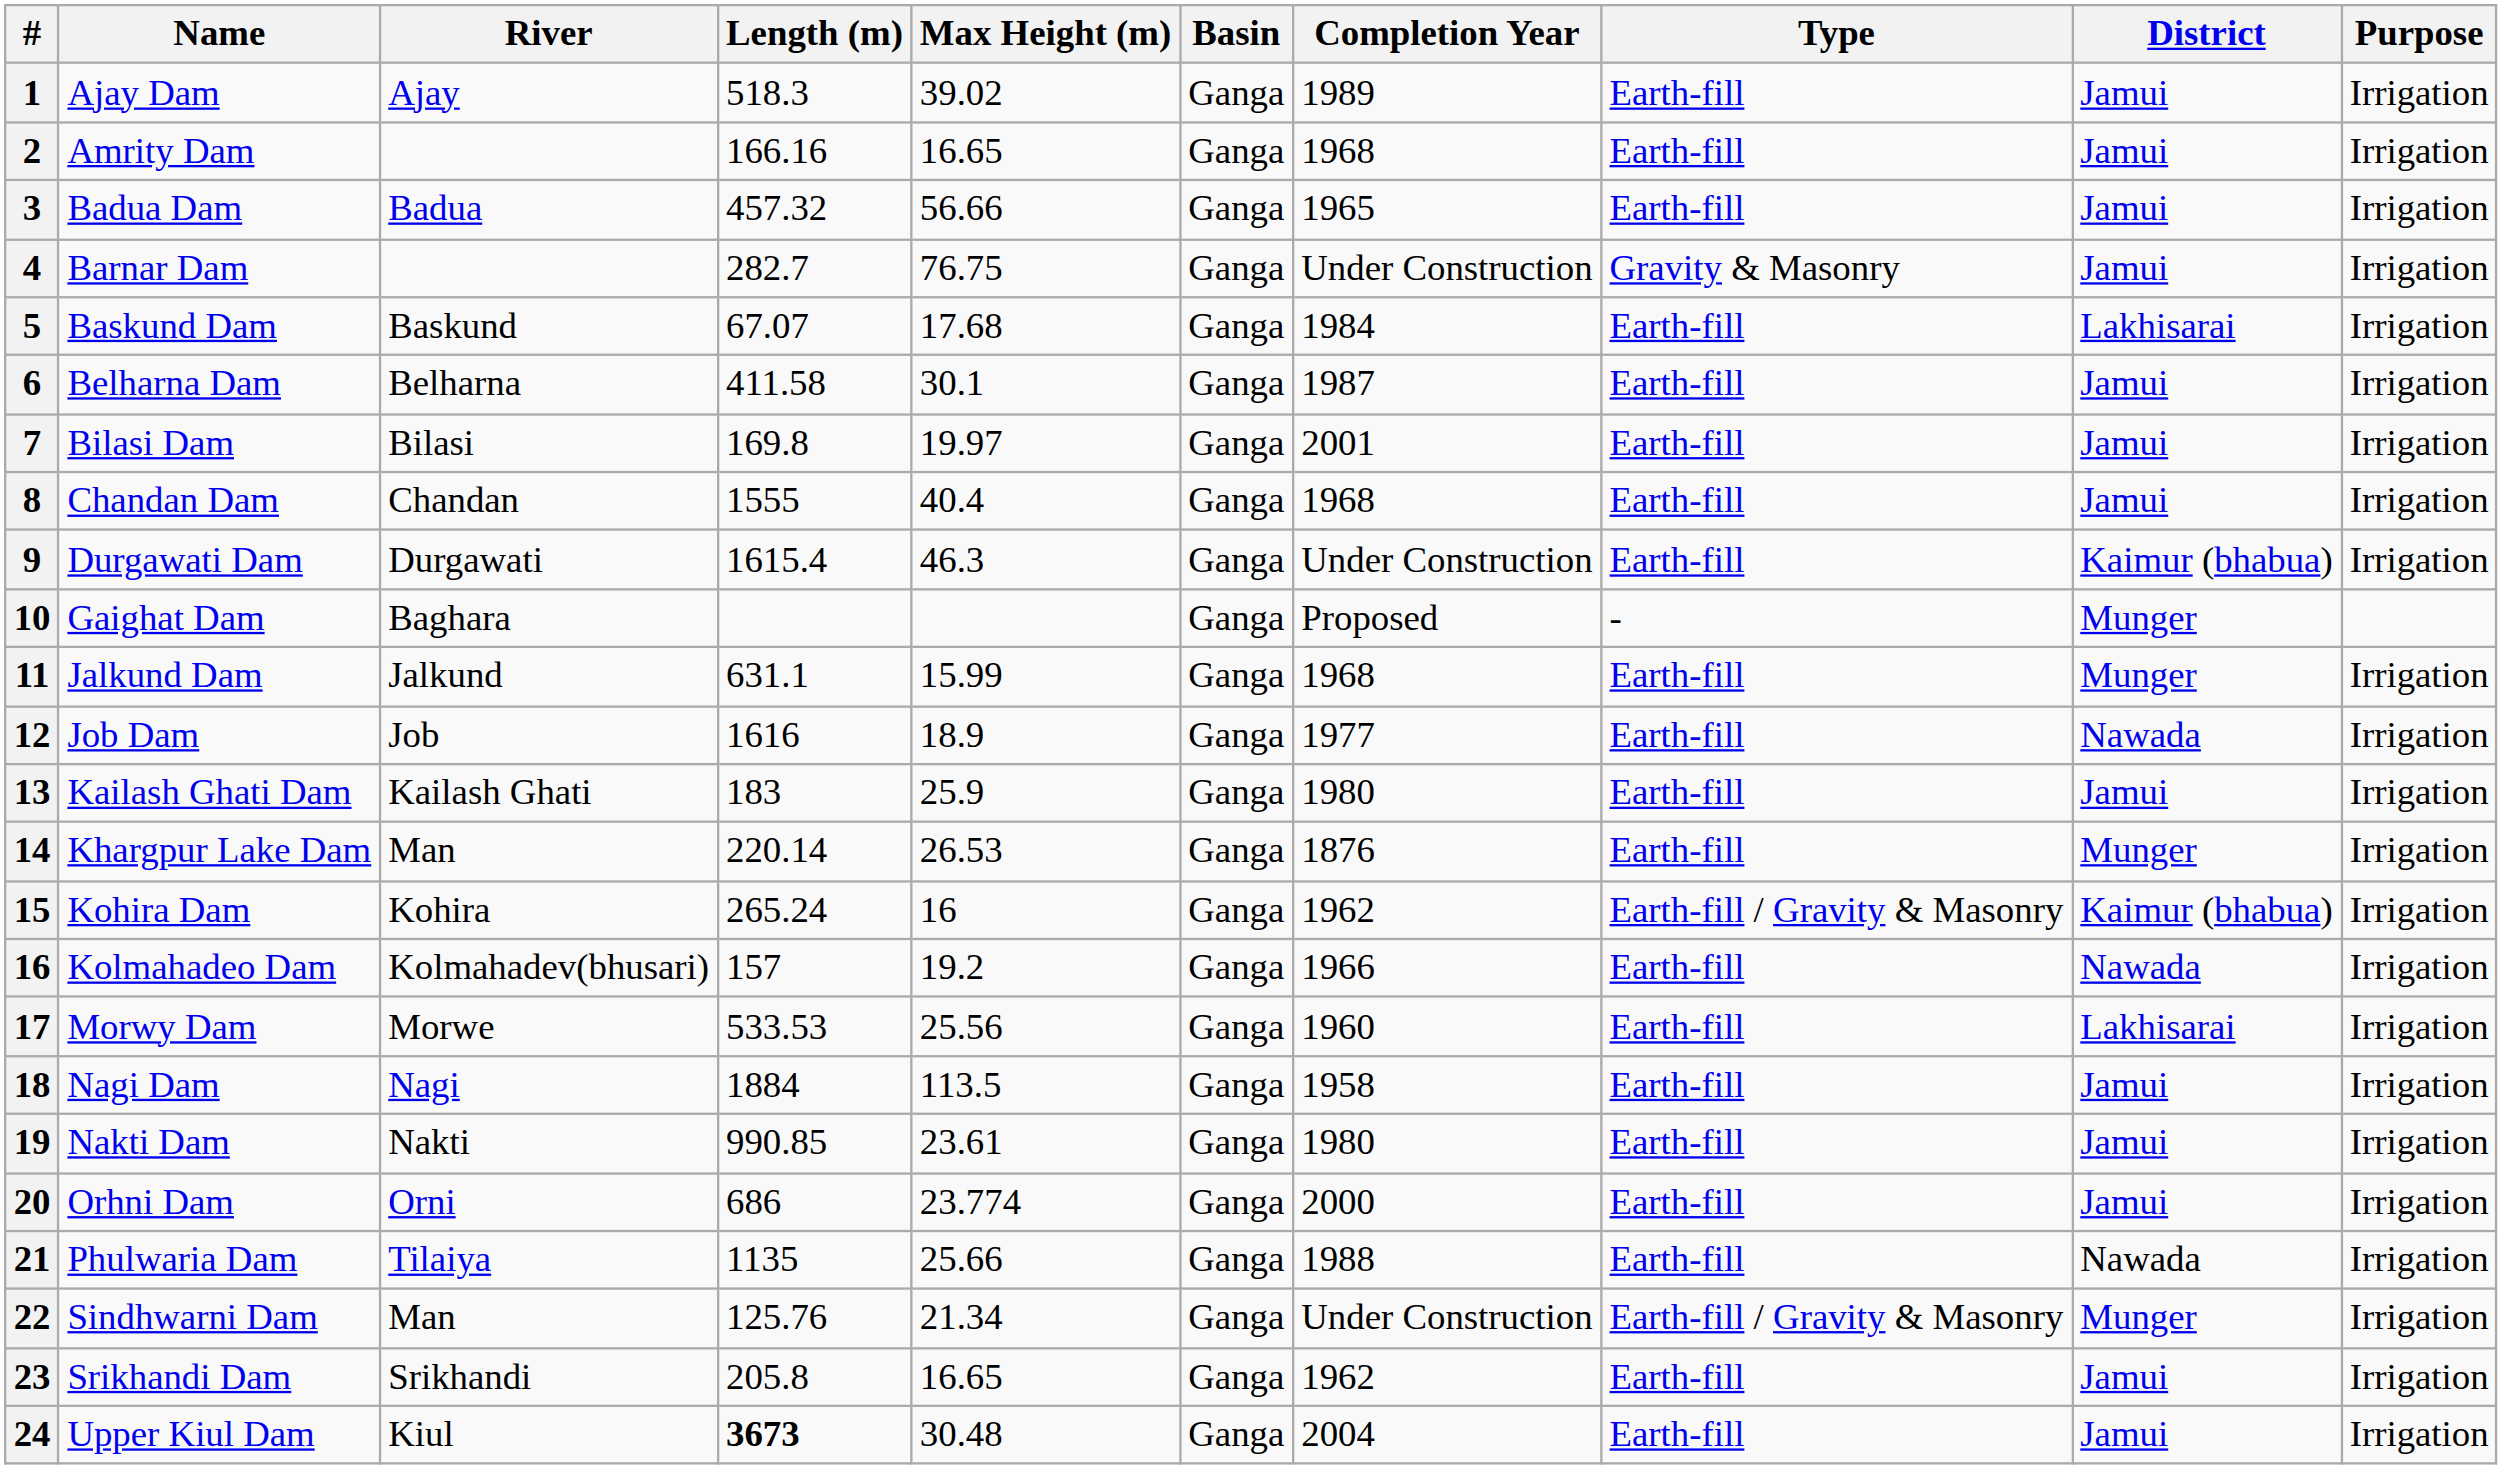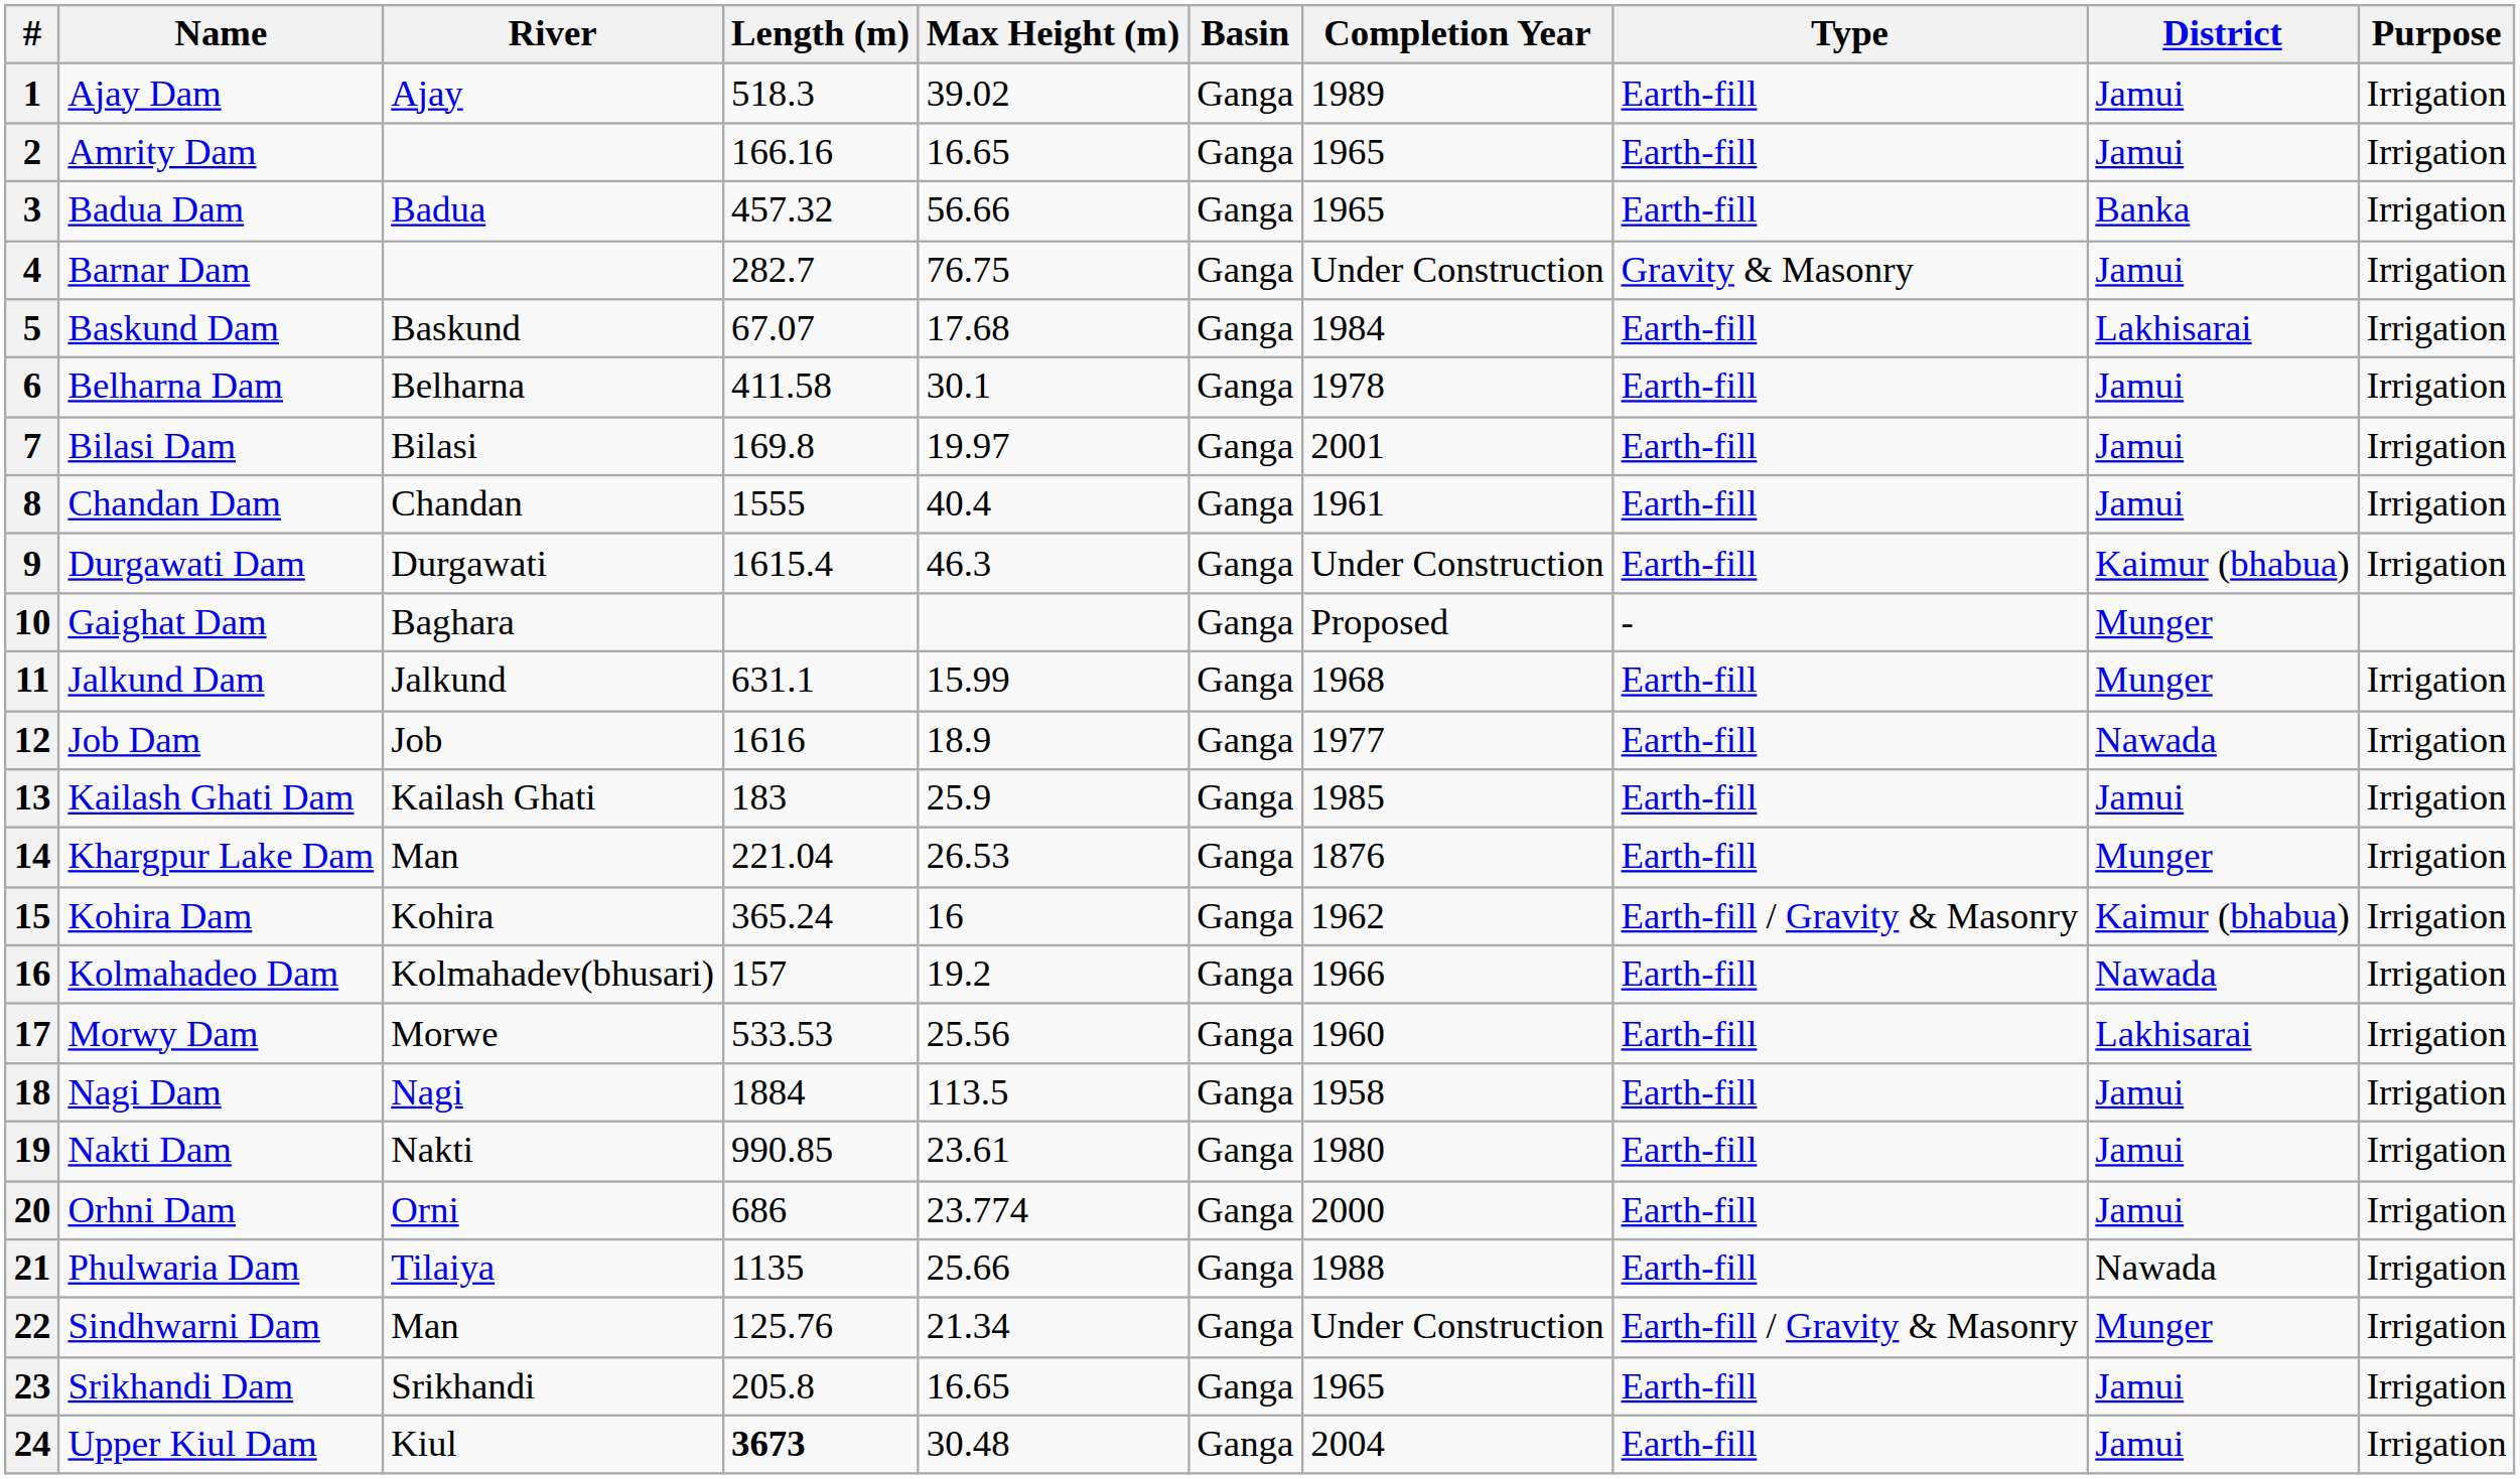Amrity Dam | Completion Year: 1968 -> 1965
Badua Dam | District: Jamui -> Banka
Belharna Dam | Completion Year: 1987 -> 1978
Chandan Dam | Completion Year: 1968 -> 1961
Kailash Ghati Dam | Completion Year: 1980 -> 1985
Khargpur Lake Dam | Length (m): 220.14 -> 221.04
Kohira Dam | Length (m): 265.24 -> 365.24
Srikhandi Dam | Completion Year: 1962 -> 1965
